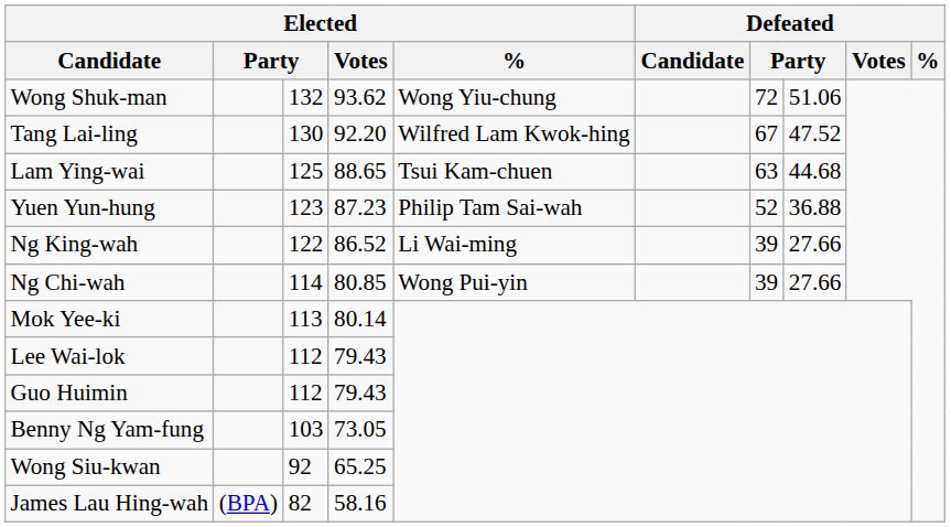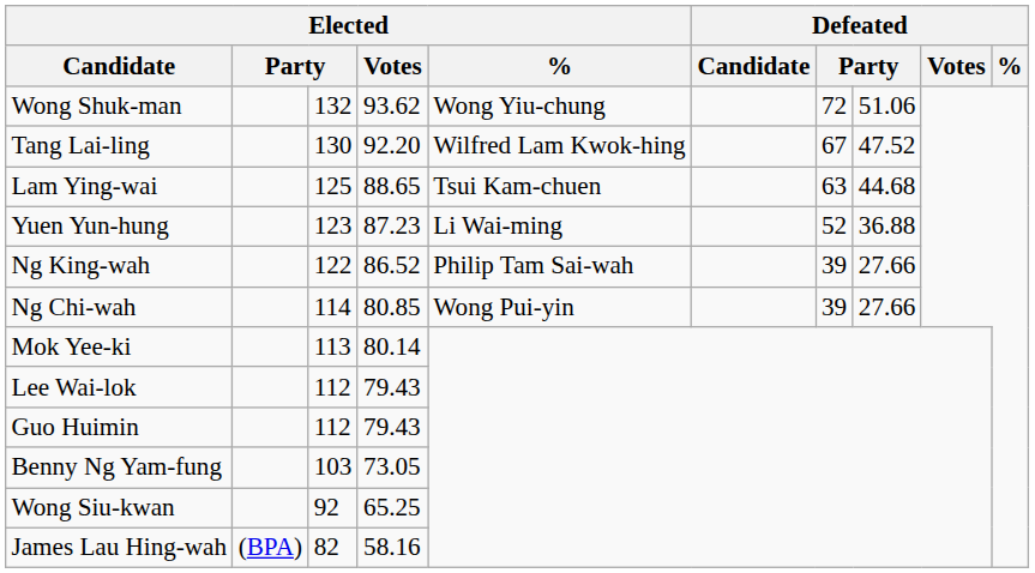Yuen Yun-hung | Elected / %: Philip Tam Sai-wah -> Li Wai-ming
Ng King-wah | Elected / %: Li Wai-ming -> Philip Tam Sai-wah
